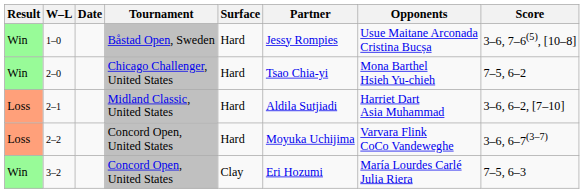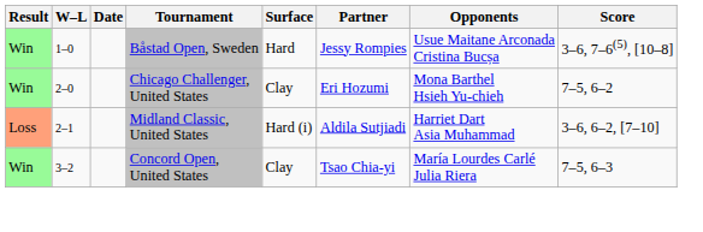2–0 | Surface: Hard -> Clay
2–0 | Partner: Tsao Chia-yi -> Eri Hozumi
2–1 | Surface: Hard -> Hard (i)
- row: Loss | 2–2 | Concord Open, United States | Hard | Moyuka Uchijima | Varvara Flink CoCo Vandeweghe | 3–6, 6–7(3–7)
3–2 | Partner: Eri Hozumi -> Tsao Chia-yi
